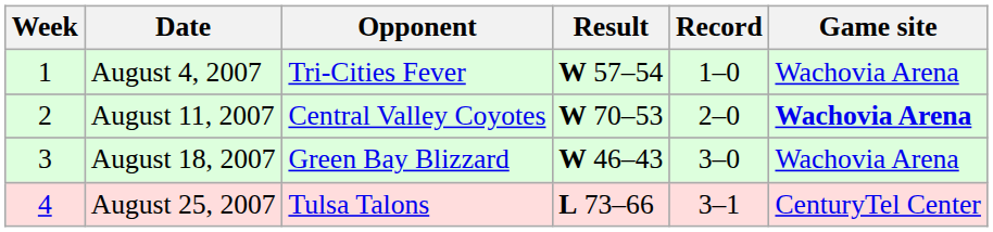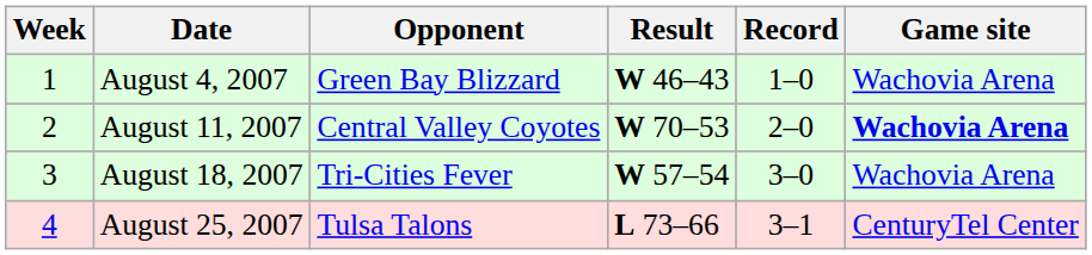August 4, 2007 | Opponent: Tri-Cities Fever -> Green Bay Blizzard
August 4, 2007 | Result: W 57–54 -> W 46–43
August 18, 2007 | Opponent: Green Bay Blizzard -> Tri-Cities Fever
August 18, 2007 | Result: W 46–43 -> W 57–54
